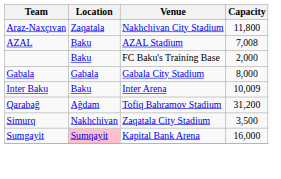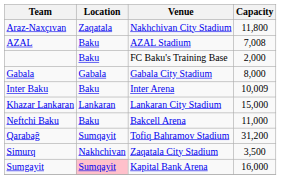+ row: Khazar Lankaran | Lankaran | Lankaran City Stadium | 15,000
+ row: Neftchi Baku | Baku | Bakcell Arena | 11,000
Qarabağ | Location: Ağdam -> Sumqayit
